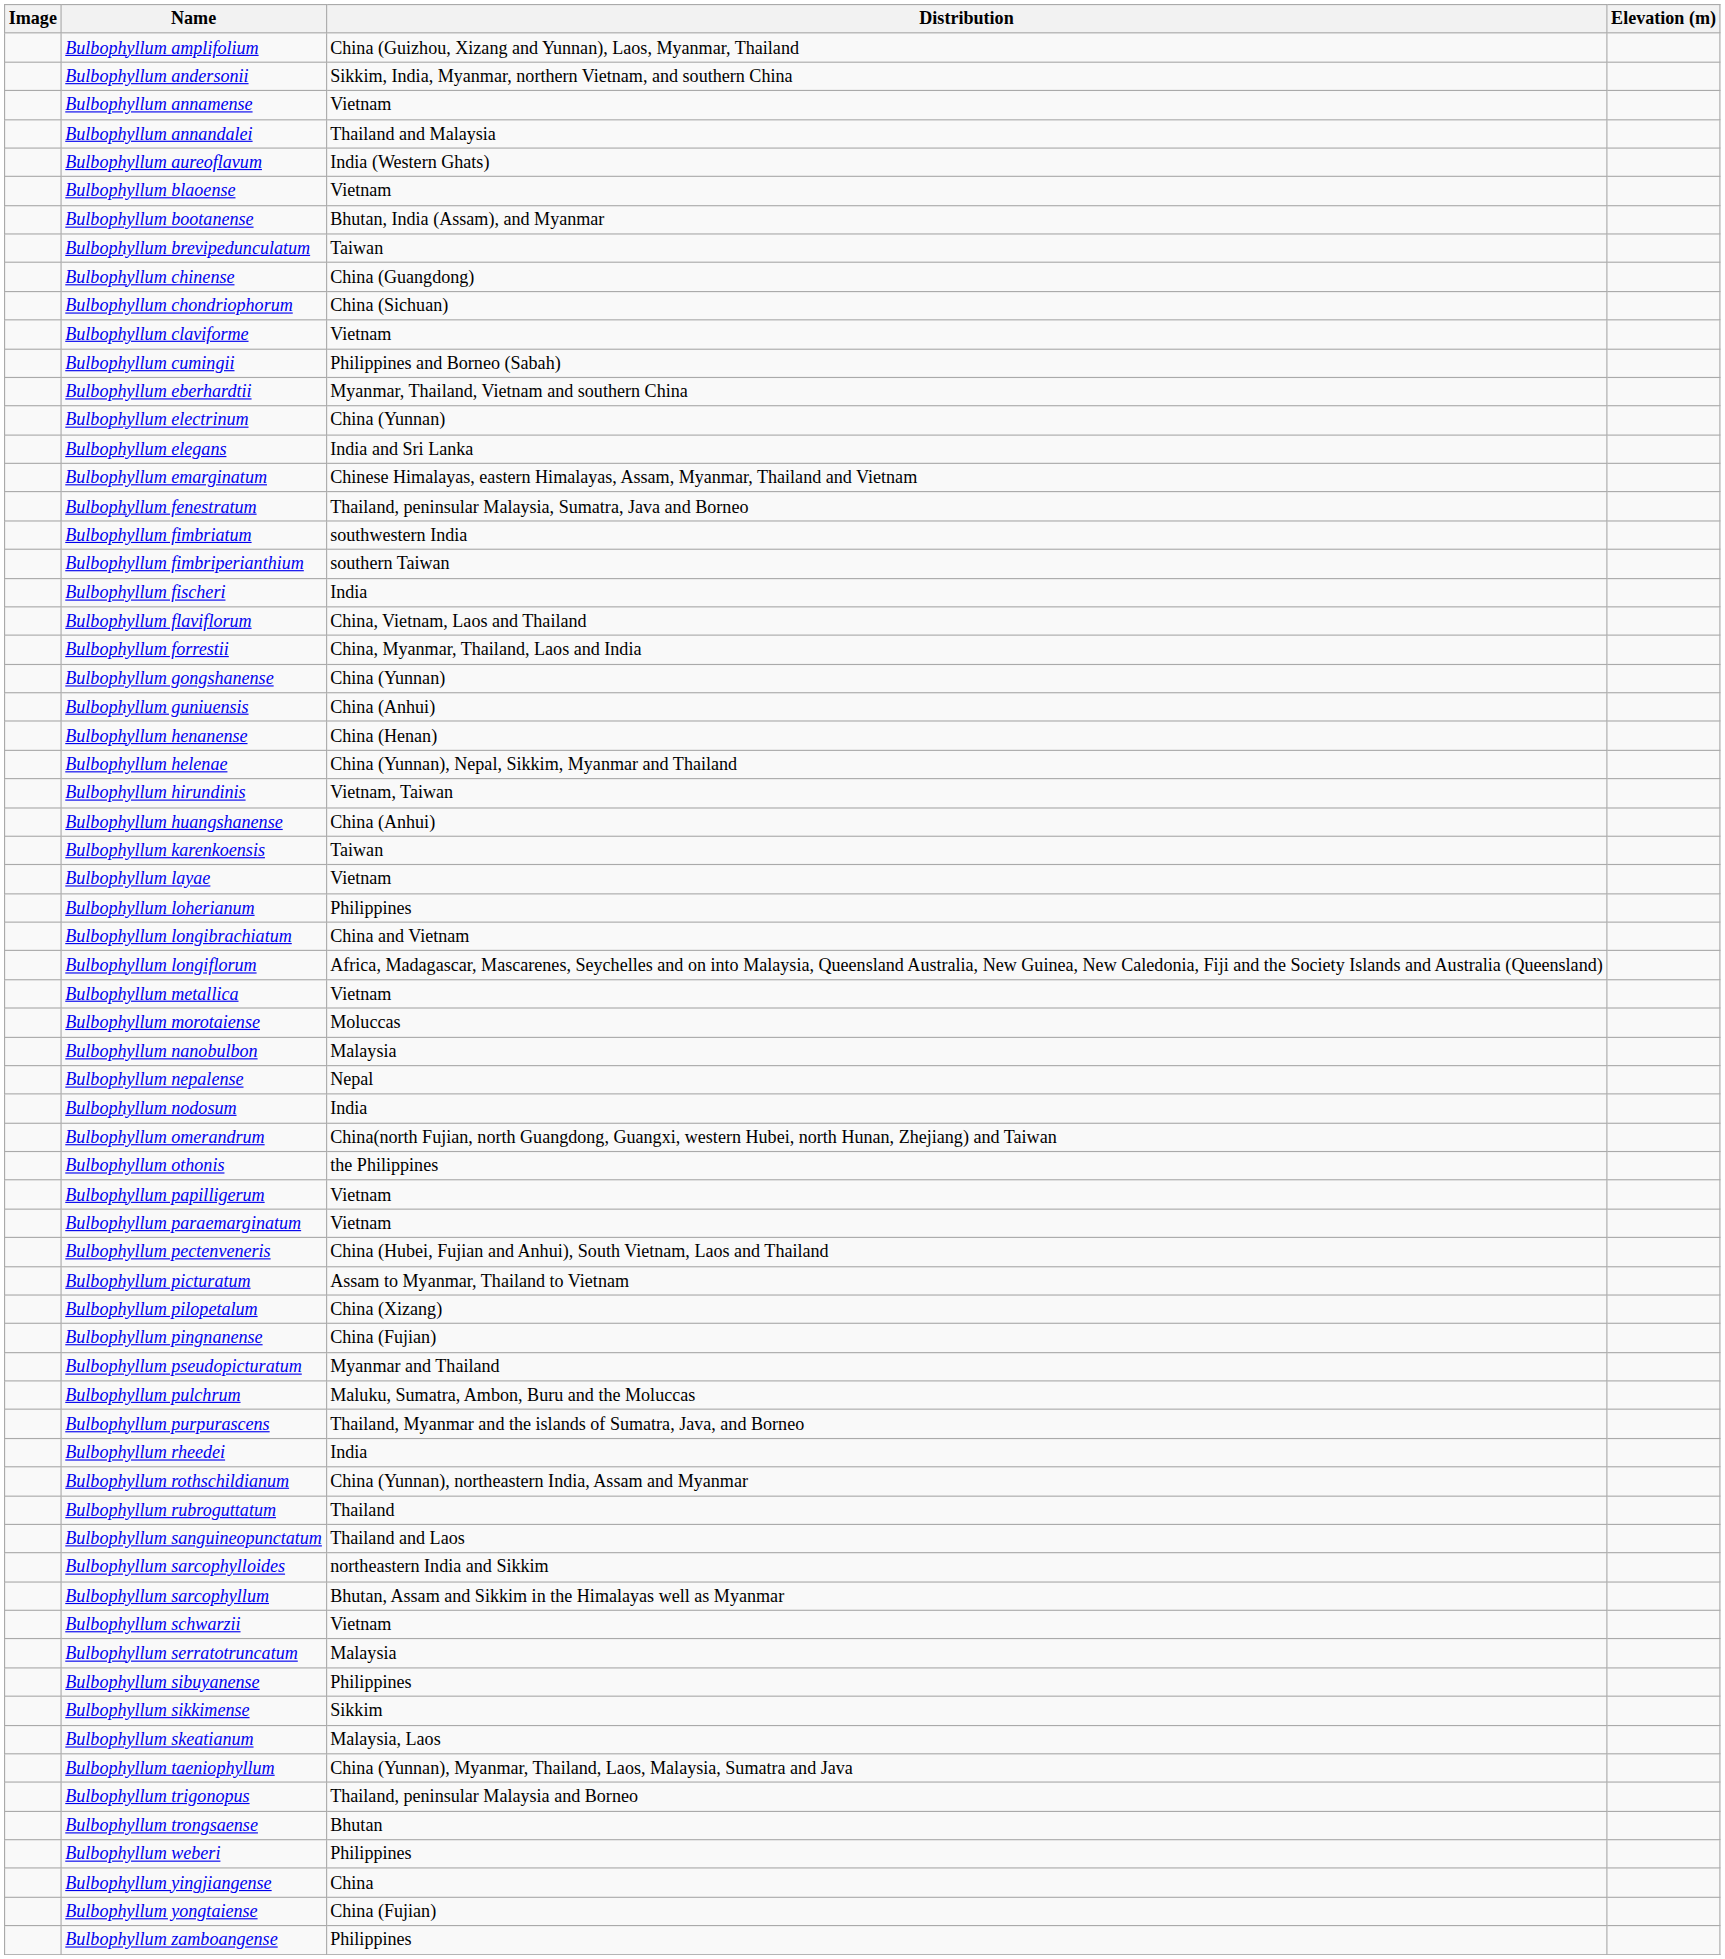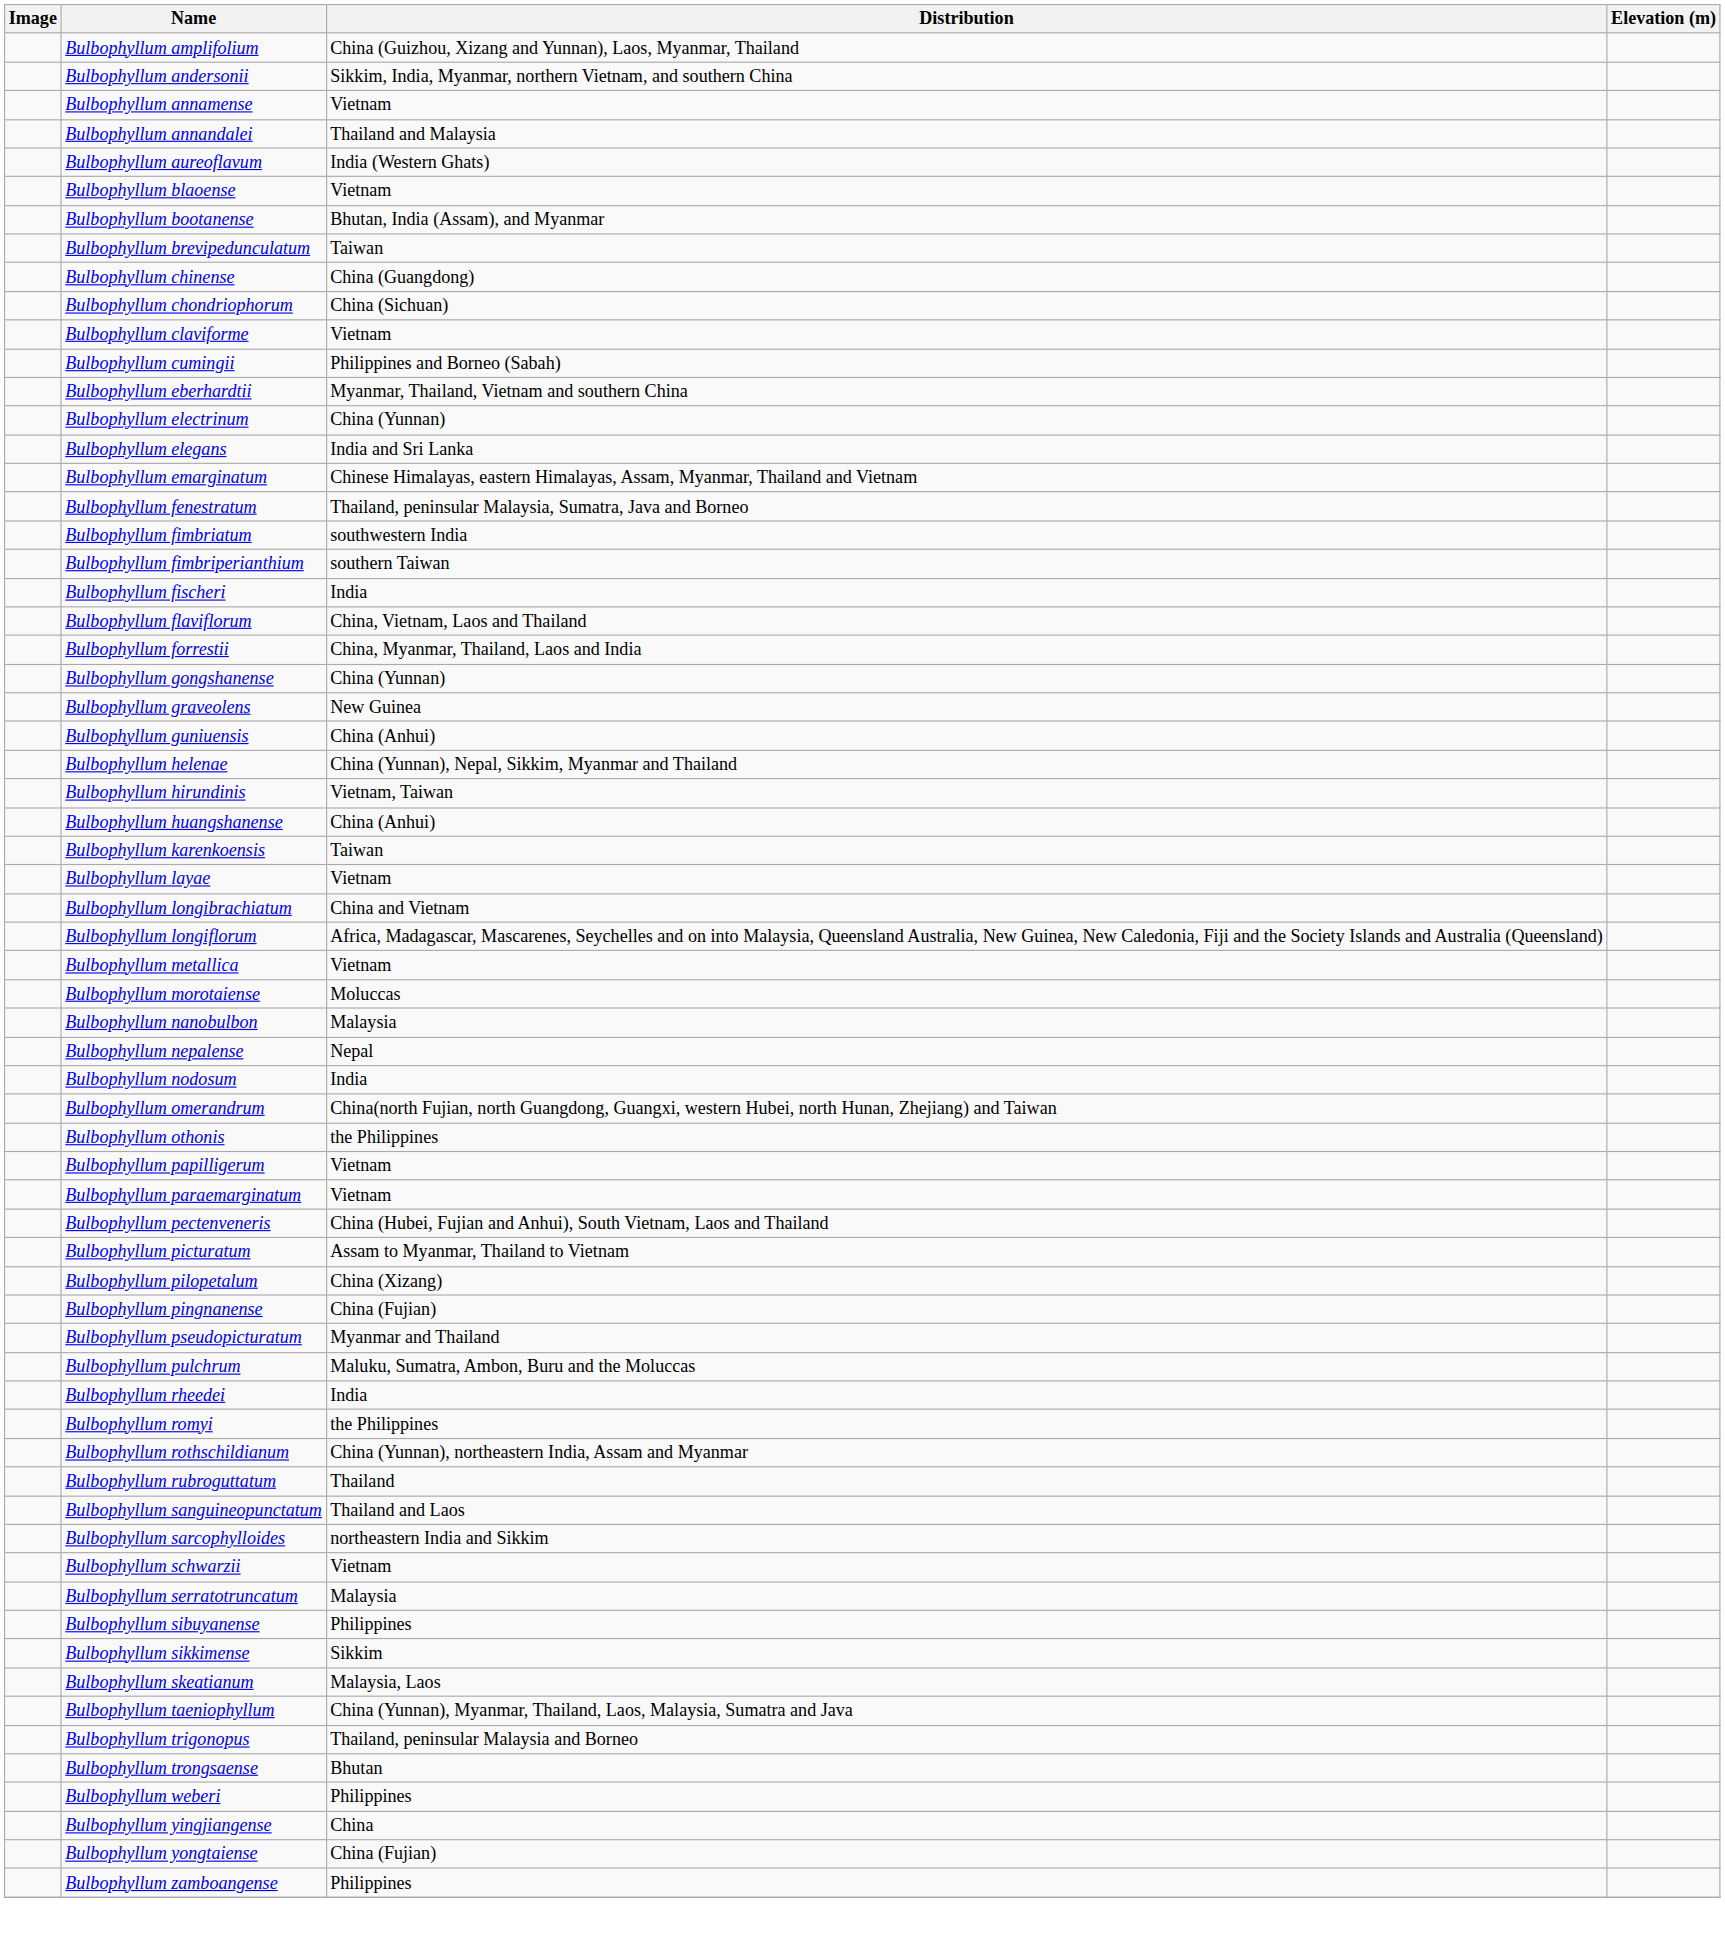+ row: Bulbophyllum graveolens | New Guinea
- row: Bulbophyllum henanense | China (Henan)
- row: Bulbophyllum loherianum | Philippines
- row: Bulbophyllum purpurascens | Thailand, Myanmar and the islands of Sumatra, Java, and Borneo
+ row: Bulbophyllum romyi | the Philippines
- row: Bulbophyllum sarcophyllum | Bhutan, Assam and Sikkim in the Himalayas well as Myanmar
